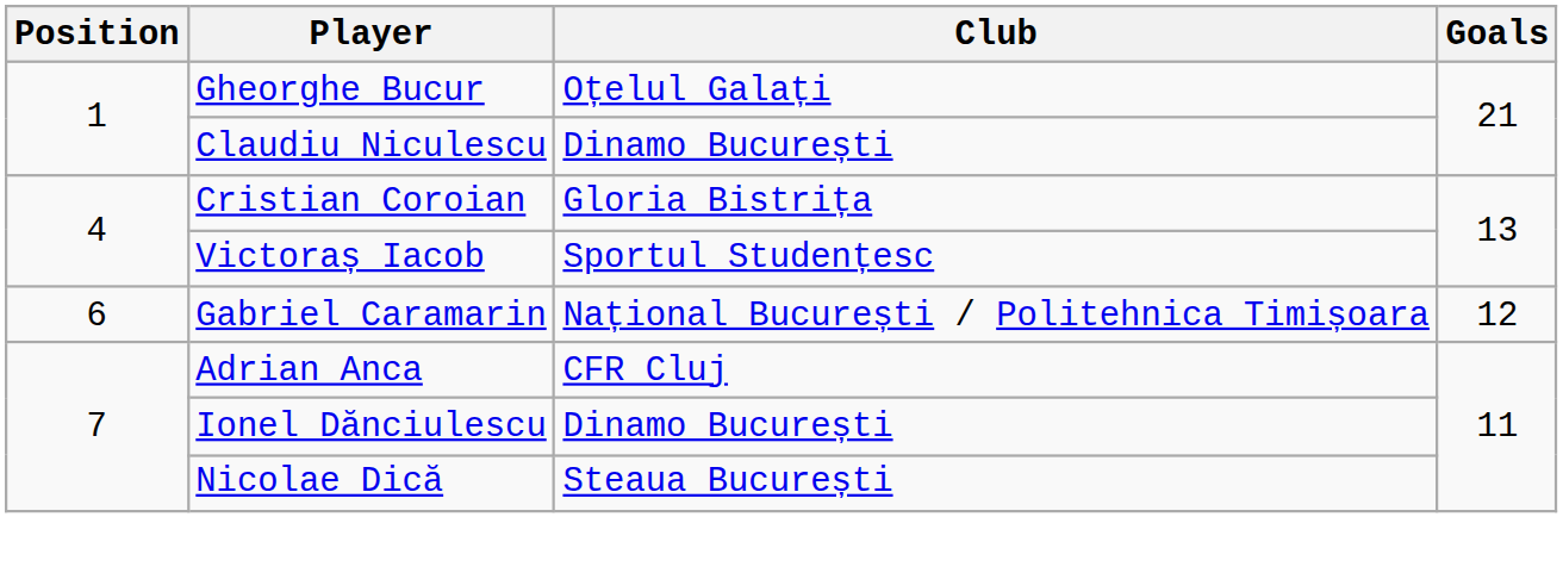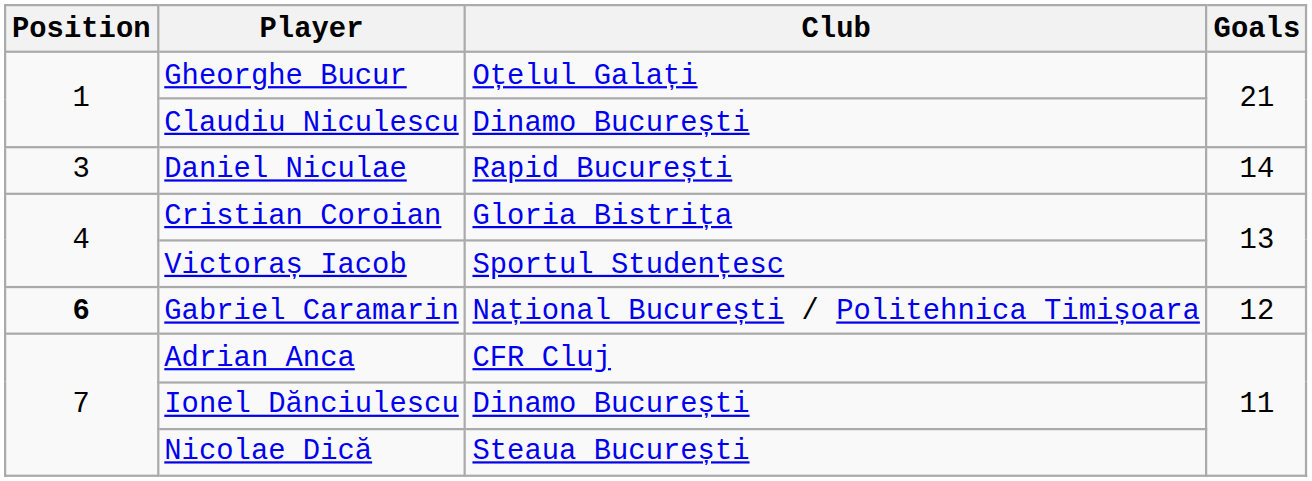+ row: 3 | Daniel Niculae | Rapid București | 14
Gabriel Caramarin | Position: normal -> bold
